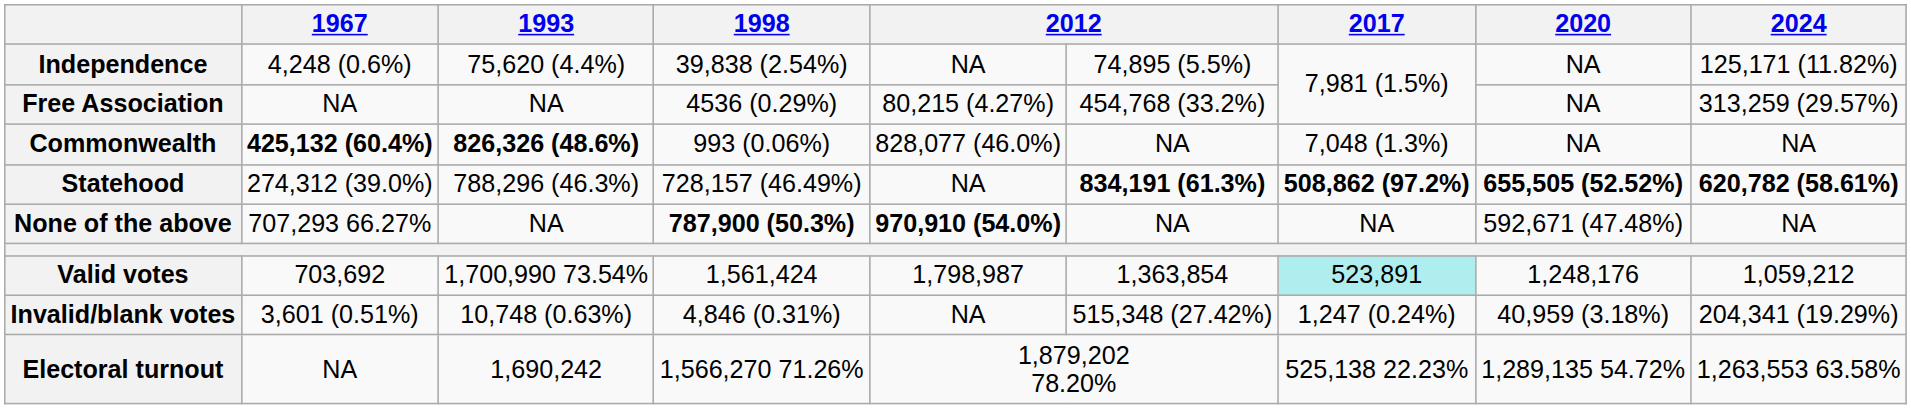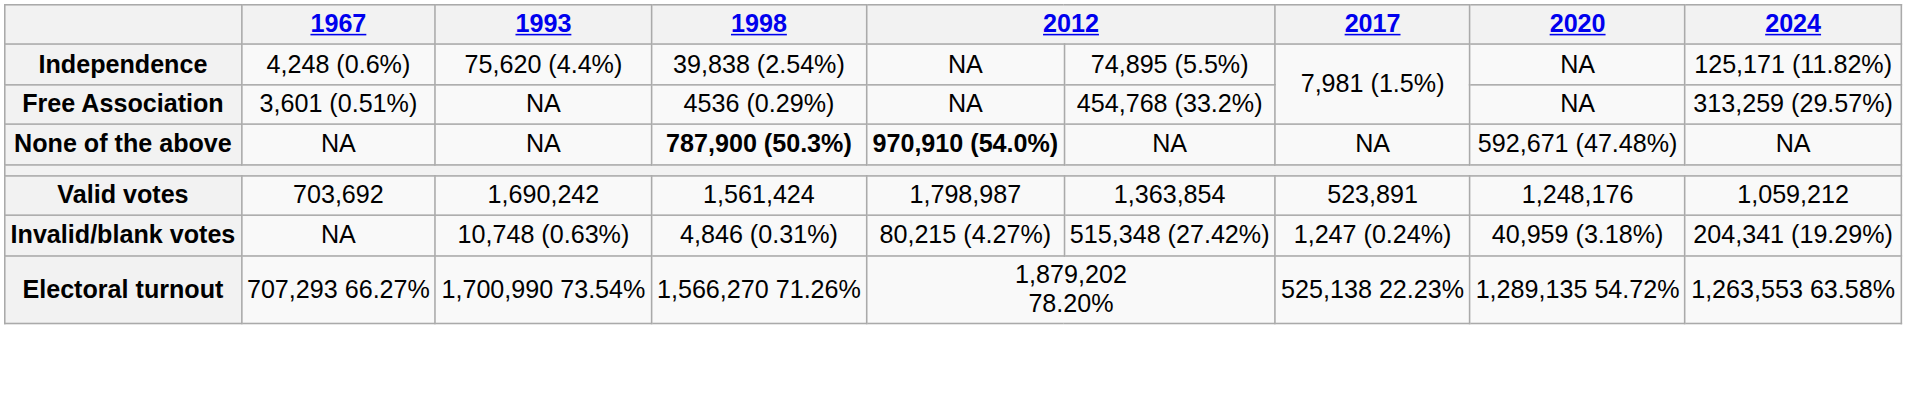Free Association | 1967: NA -> 3,601 (0.51%)
Free Association | column 5: 80,215 (4.27%) -> NA
- row: Commonwealth | 425,132 (60.4%) | 826,326 (48.6%) | 993 (0.06%) | 828,077 (46.0%) | NA | 7,048 (1.3%) | NA | NA
- row: Statehood | 274,312 (39.0%) | 788,296 (46.3%) | 728,157 (46.49%) | NA | 834,191 (61.3%) | 508,862 (97.2%) | 655,505 (52.52%) | 620,782 (58.61%)
None of the above | 1967: 707,293 66.27% -> NA
Valid votes | 1993: 1,700,990 73.54% -> 1,690,242
Valid votes | 2017: paleturquoise background -> no background
Invalid/blank votes | 1967: 3,601 (0.51%) -> NA
Invalid/blank votes | column 5: NA -> 80,215 (4.27%)
Electoral turnout | 1967: NA -> 707,293 66.27%
Electoral turnout | 1993: 1,690,242 -> 1,700,990 73.54%
